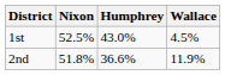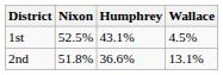1st | Humphrey: 43.0% -> 43.1%
2nd | Wallace: 11.9% -> 13.1%
